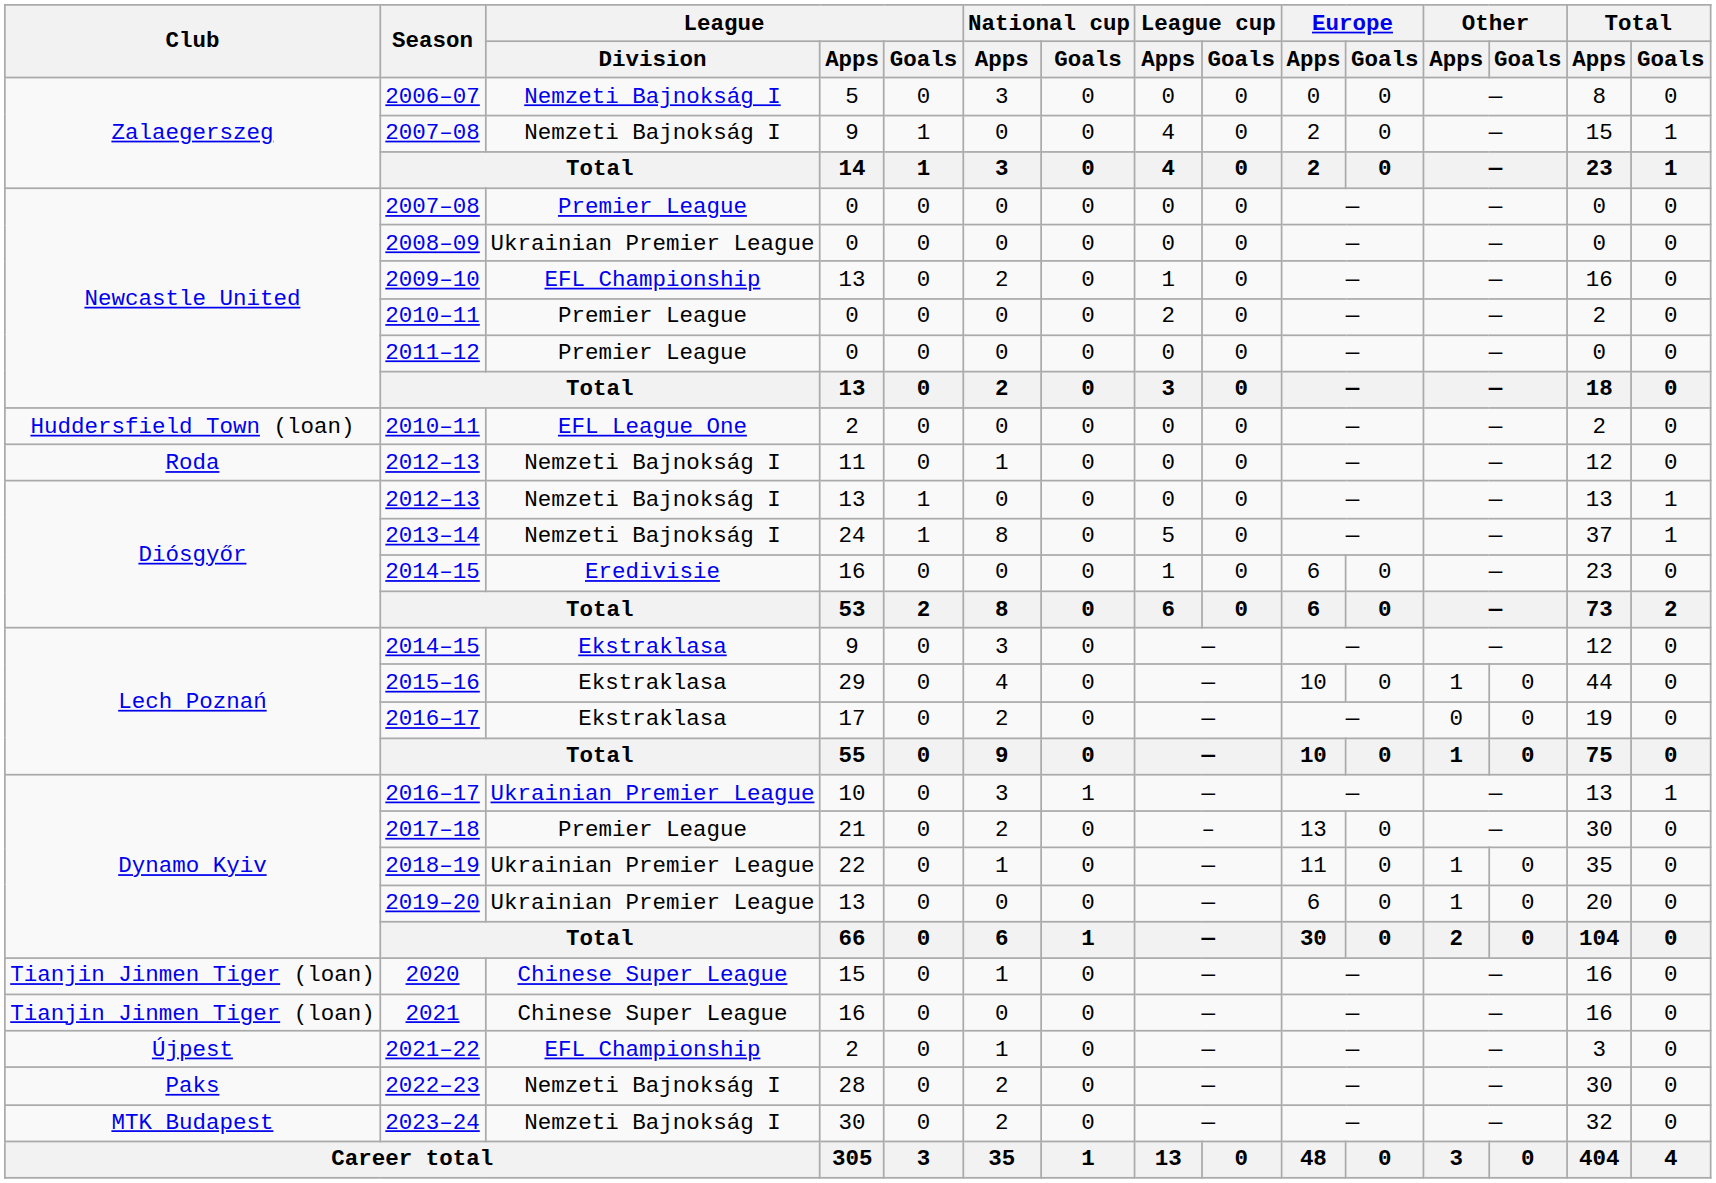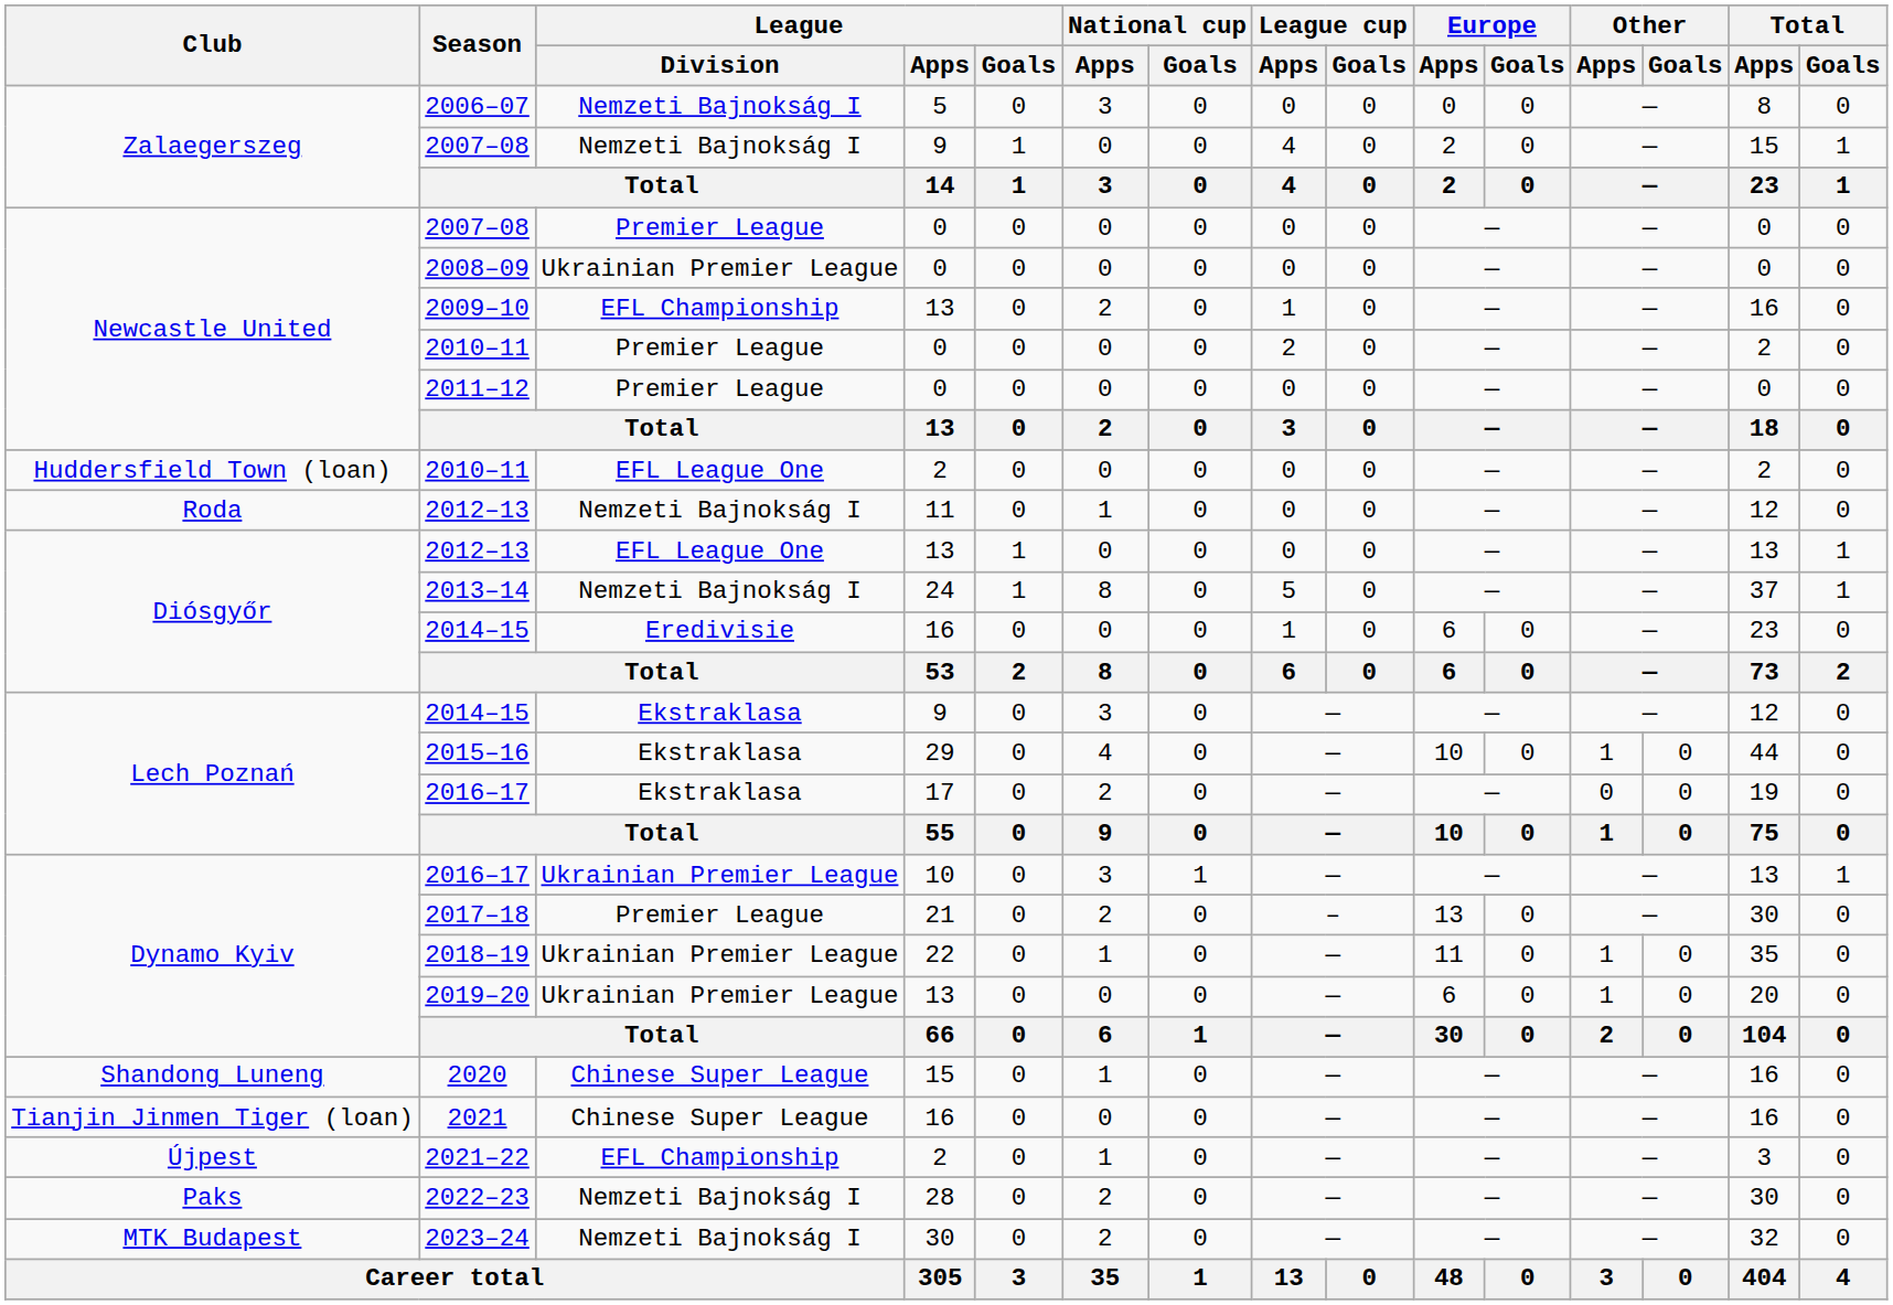2012–13 / 13 | League / Division: Nemzeti Bajnokság I -> EFL League One
2020 | Club: Tianjin Jinmen Tiger (loan) -> Shandong Luneng
